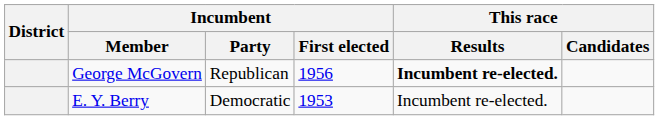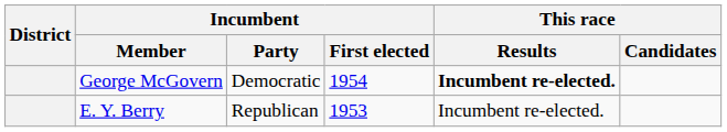George McGovern | Incumbent / Party: Republican -> Democratic
George McGovern | Incumbent / First elected: 1956 -> 1954
E. Y. Berry | Incumbent / Party: Democratic -> Republican
